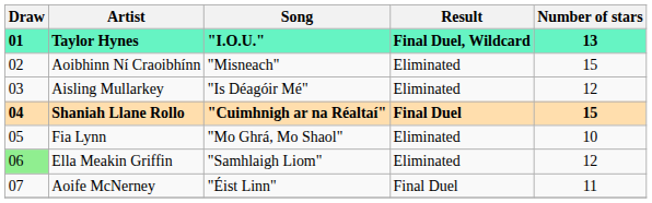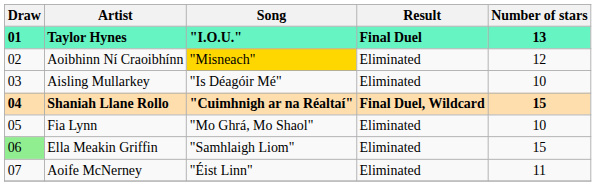Taylor Hynes | Result: Final Duel, Wildcard -> Final Duel
Aoibhinn Ní Craoibhínn | Song: no background -> gold background
Aoibhinn Ní Craoibhínn | Number of stars: 15 -> 12
Aisling Mullarkey | Number of stars: 12 -> 10
Shaniah Llane Rollo | Result: Final Duel -> Final Duel, Wildcard
Ella Meakin Griffin | Number of stars: 12 -> 15
Aoife McNerney | Result: Final Duel -> Eliminated
